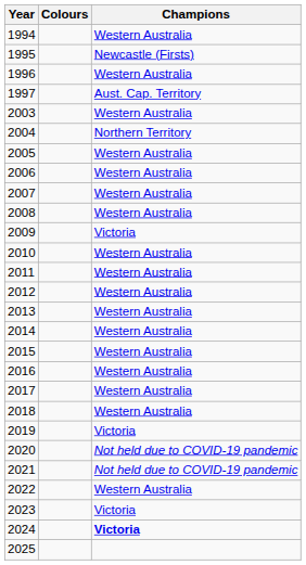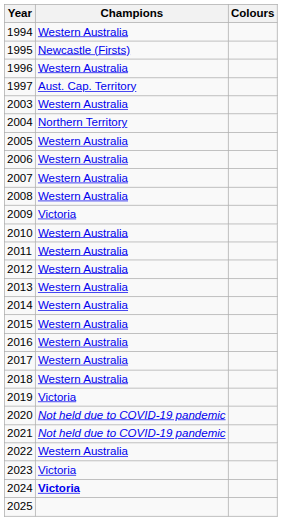columns swapped: Colours <-> Champions
